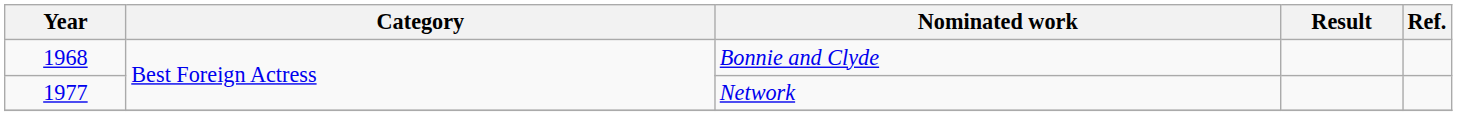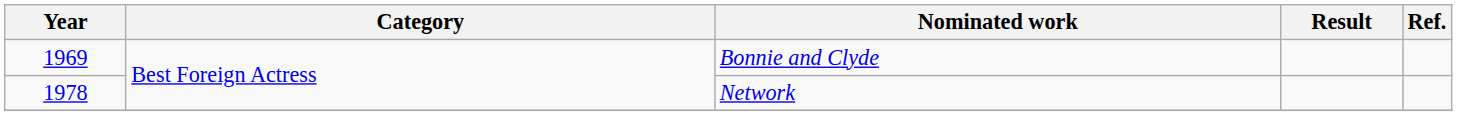Bonnie and Clyde | Year: 1968 -> 1969
Network | Year: 1977 -> 1978
